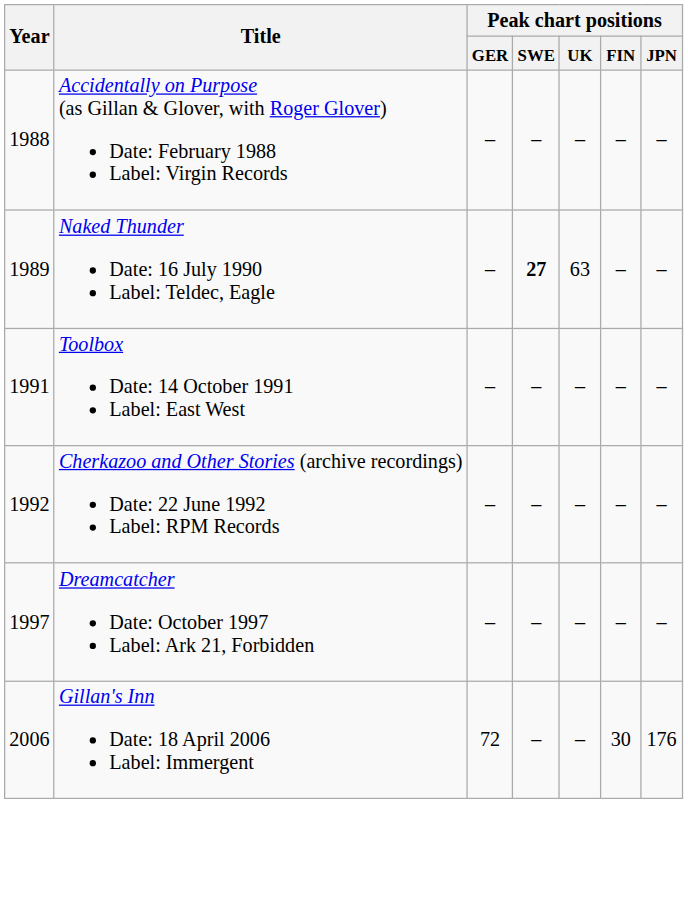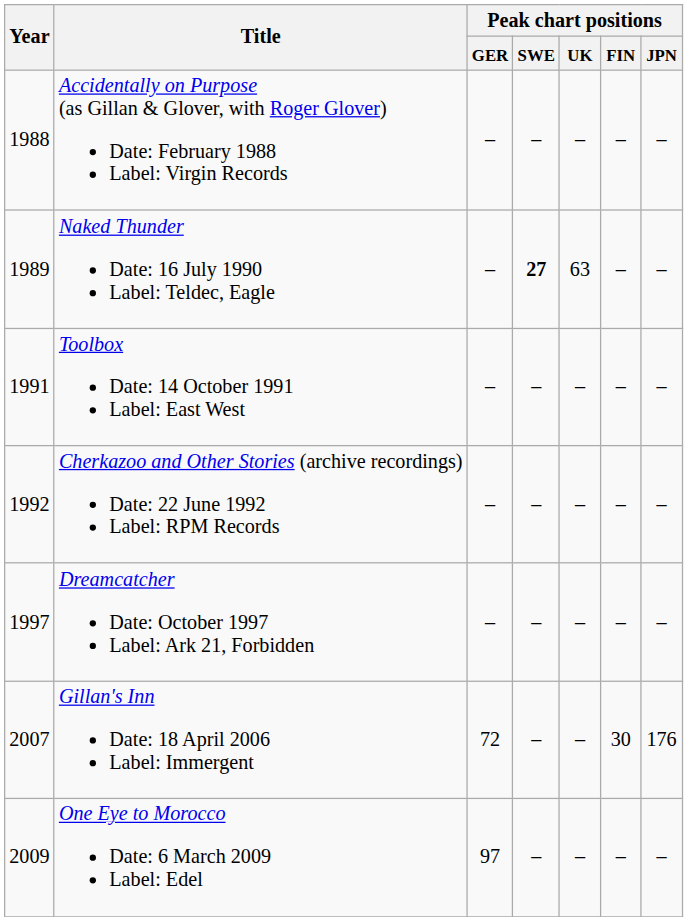Gillan's Inn Date: 18 April 2006 Label: Immergent | Year: 2006 -> 2007
+ row: 2009 | One Eye to Morocco Date: 6 March 2009 Label: Edel | 97 | – | – | – | –
